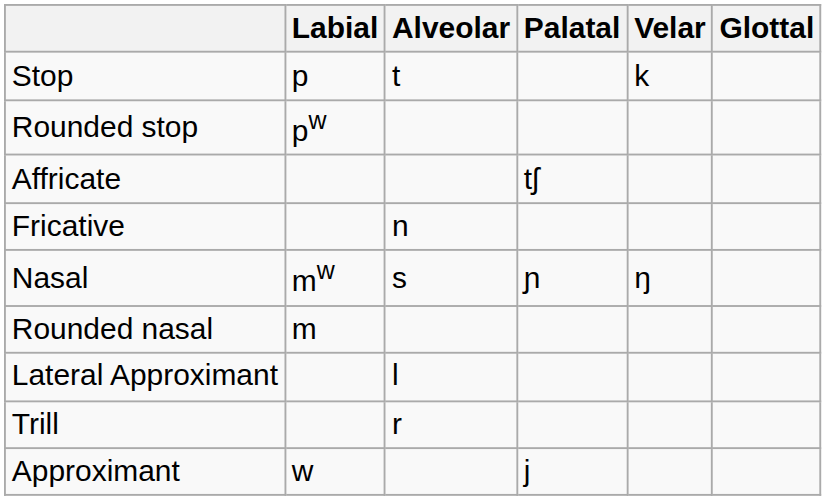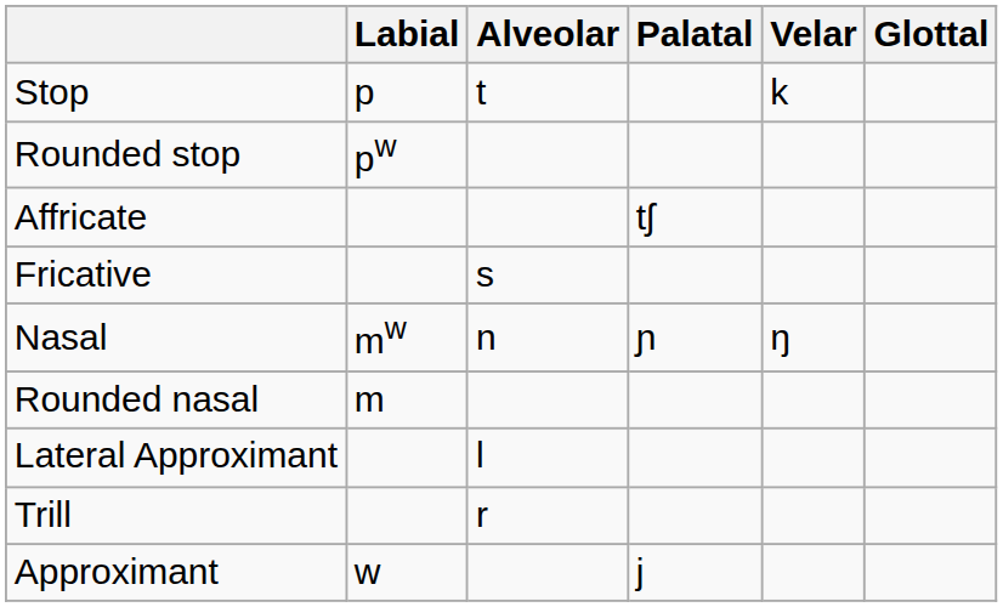Fricative | Alveolar: n -> s
Nasal | Alveolar: s -> n
